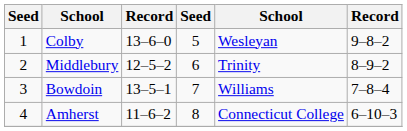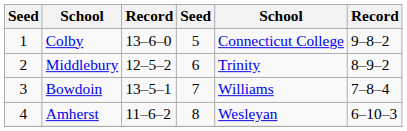Colby | column 5: Wesleyan -> Connecticut College
Amherst | column 5: Connecticut College -> Wesleyan
